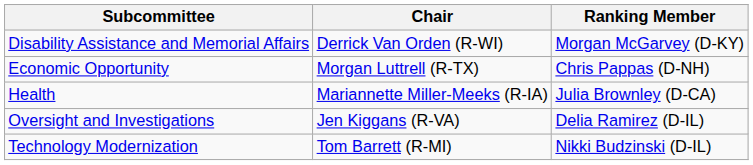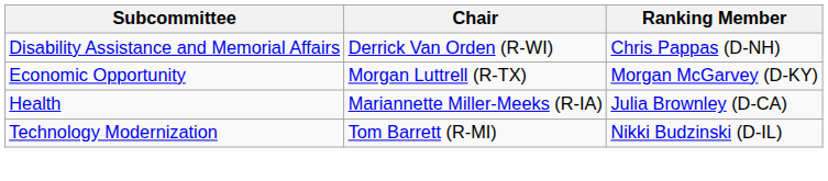Disability Assistance and Memorial Affairs | Ranking Member: Morgan McGarvey (D-KY) -> Chris Pappas (D-NH)
Economic Opportunity | Ranking Member: Chris Pappas (D-NH) -> Morgan McGarvey (D-KY)
- row: Oversight and Investigations | Jen Kiggans (R-VA) | Delia Ramirez (D-IL)
